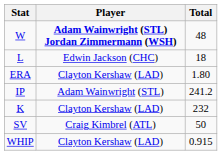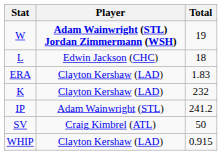W | Total: 48 -> 19
ERA | Total: 1.80 -> 1.83
rows swapped: K <-> IP
